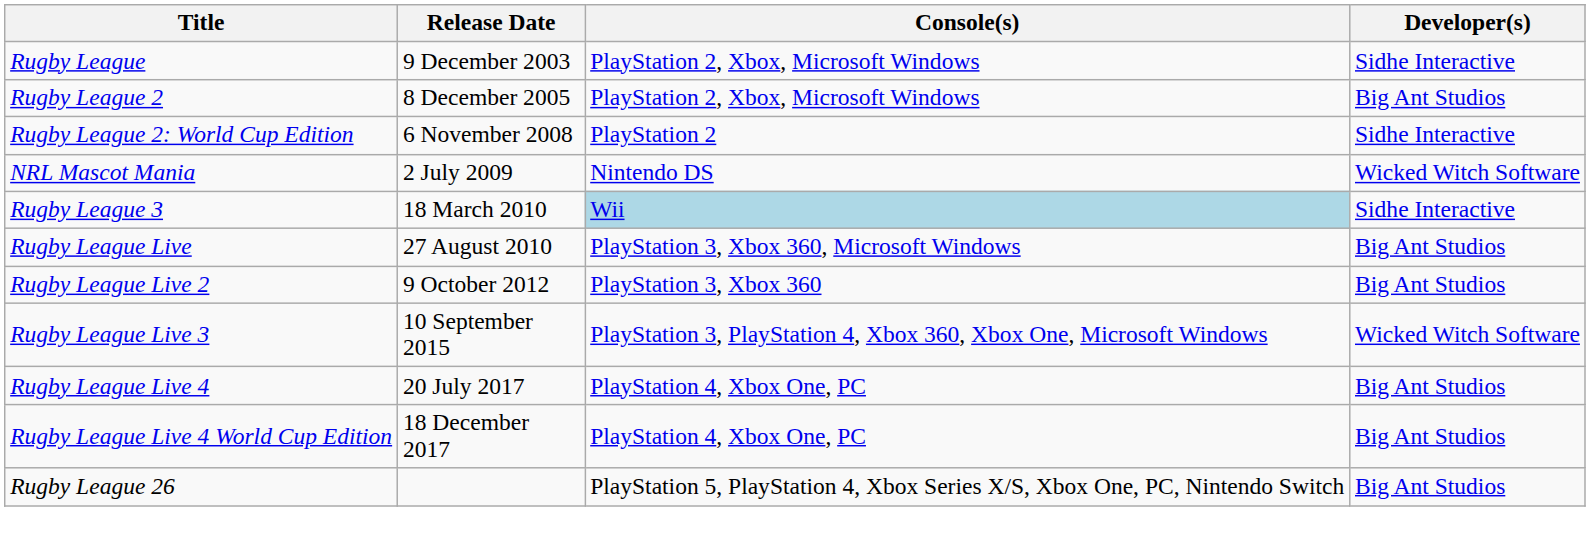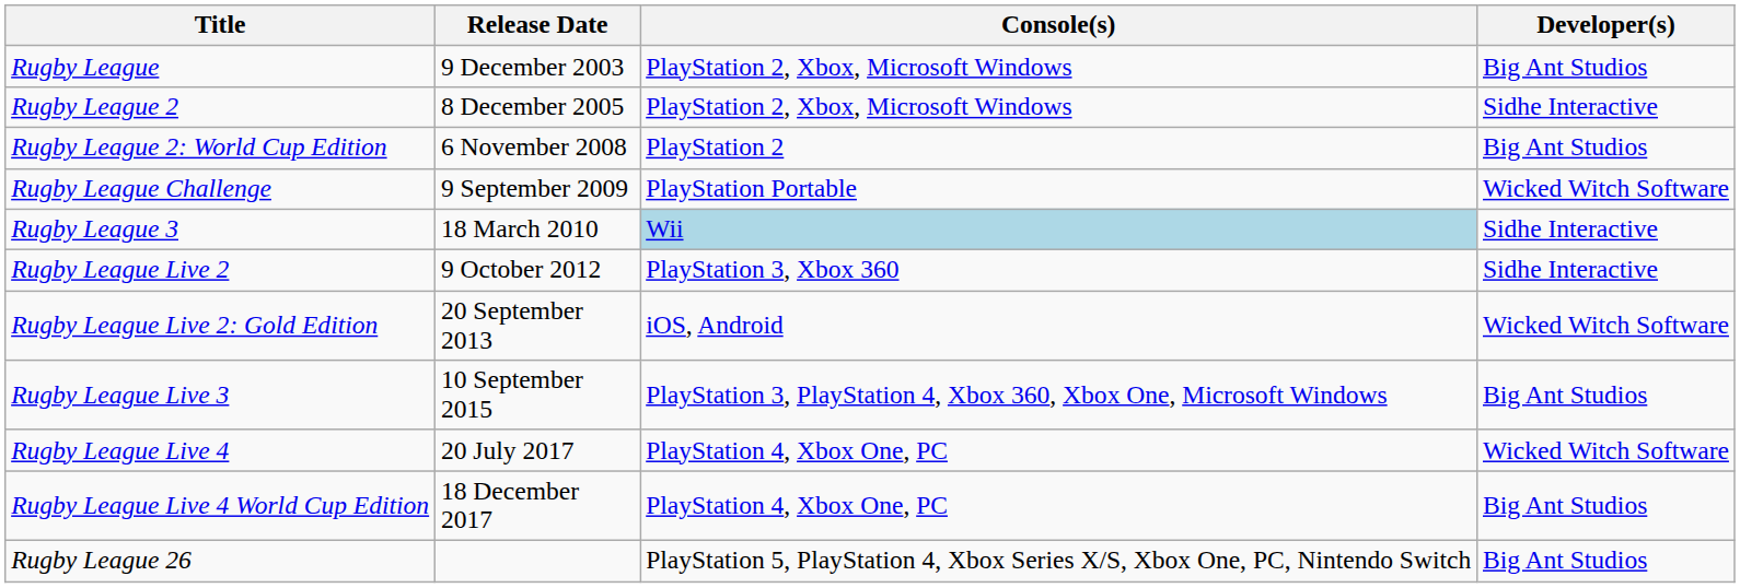Rugby League | Developer(s): Sidhe Interactive -> Big Ant Studios
Rugby League 2 | Developer(s): Big Ant Studios -> Sidhe Interactive
Rugby League 2: World Cup Edition | Developer(s): Sidhe Interactive -> Big Ant Studios
- row: NRL Mascot Mania | 2 July 2009 | Nintendo DS | Wicked Witch Software
+ row: Rugby League Challenge | 9 September 2009 | PlayStation Portable | Wicked Witch Software
- row: Rugby League Live | 27 August 2010 | PlayStation 3, Xbox 360, Microsoft Windows | Big Ant Studios
Rugby League Live 2 | Developer(s): Big Ant Studios -> Sidhe Interactive
+ row: Rugby League Live 2: Gold Edition | 20 September 2013 | iOS, Android | Wicked Witch Software
Rugby League Live 3 | Developer(s): Wicked Witch Software -> Big Ant Studios
Rugby League Live 4 | Developer(s): Big Ant Studios -> Wicked Witch Software
